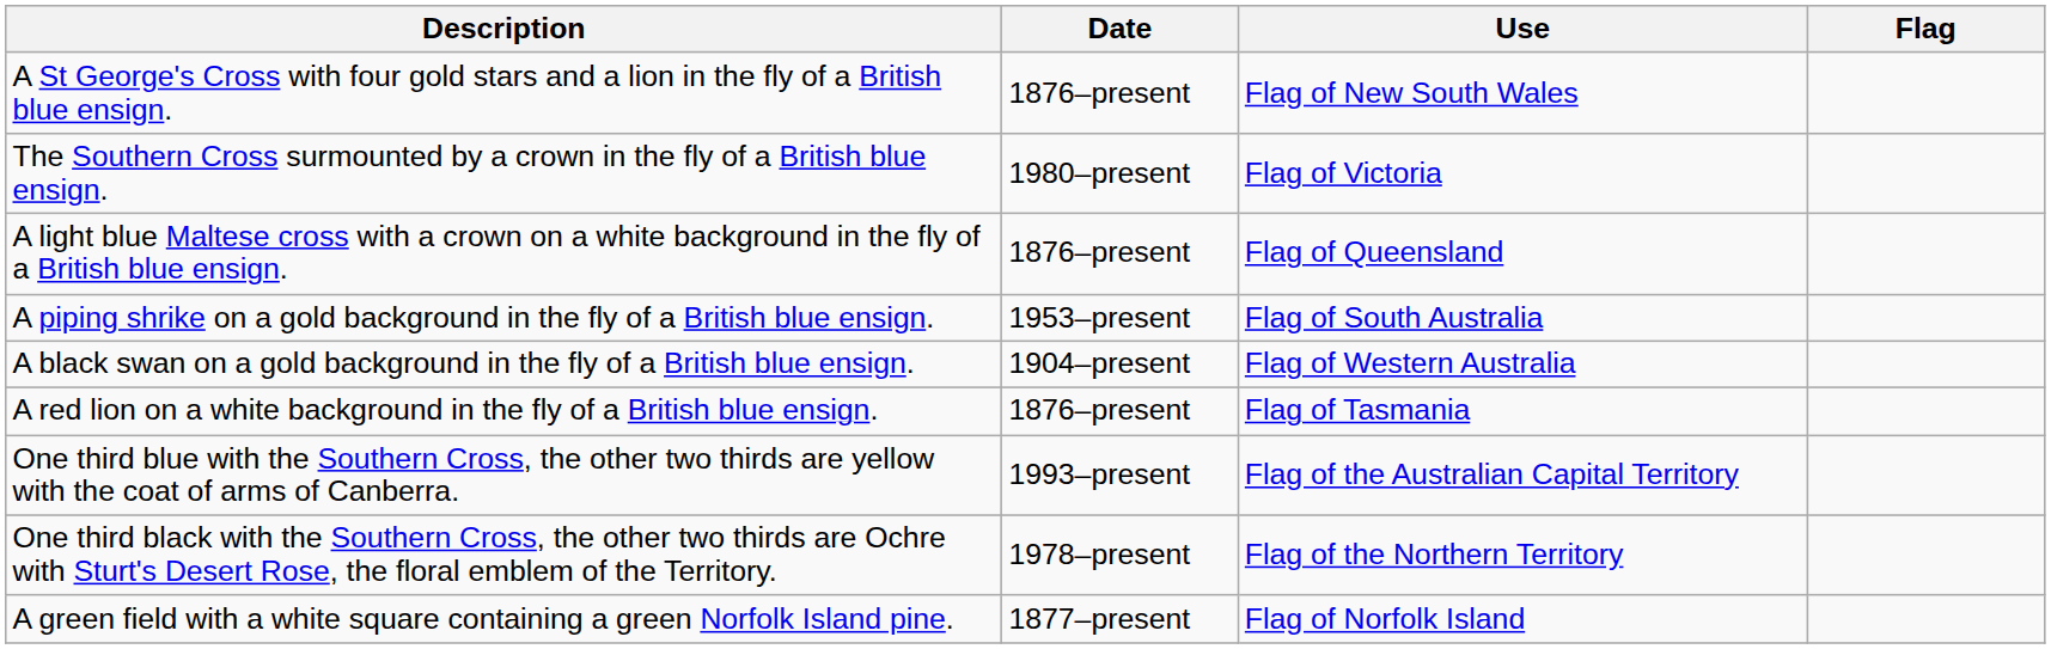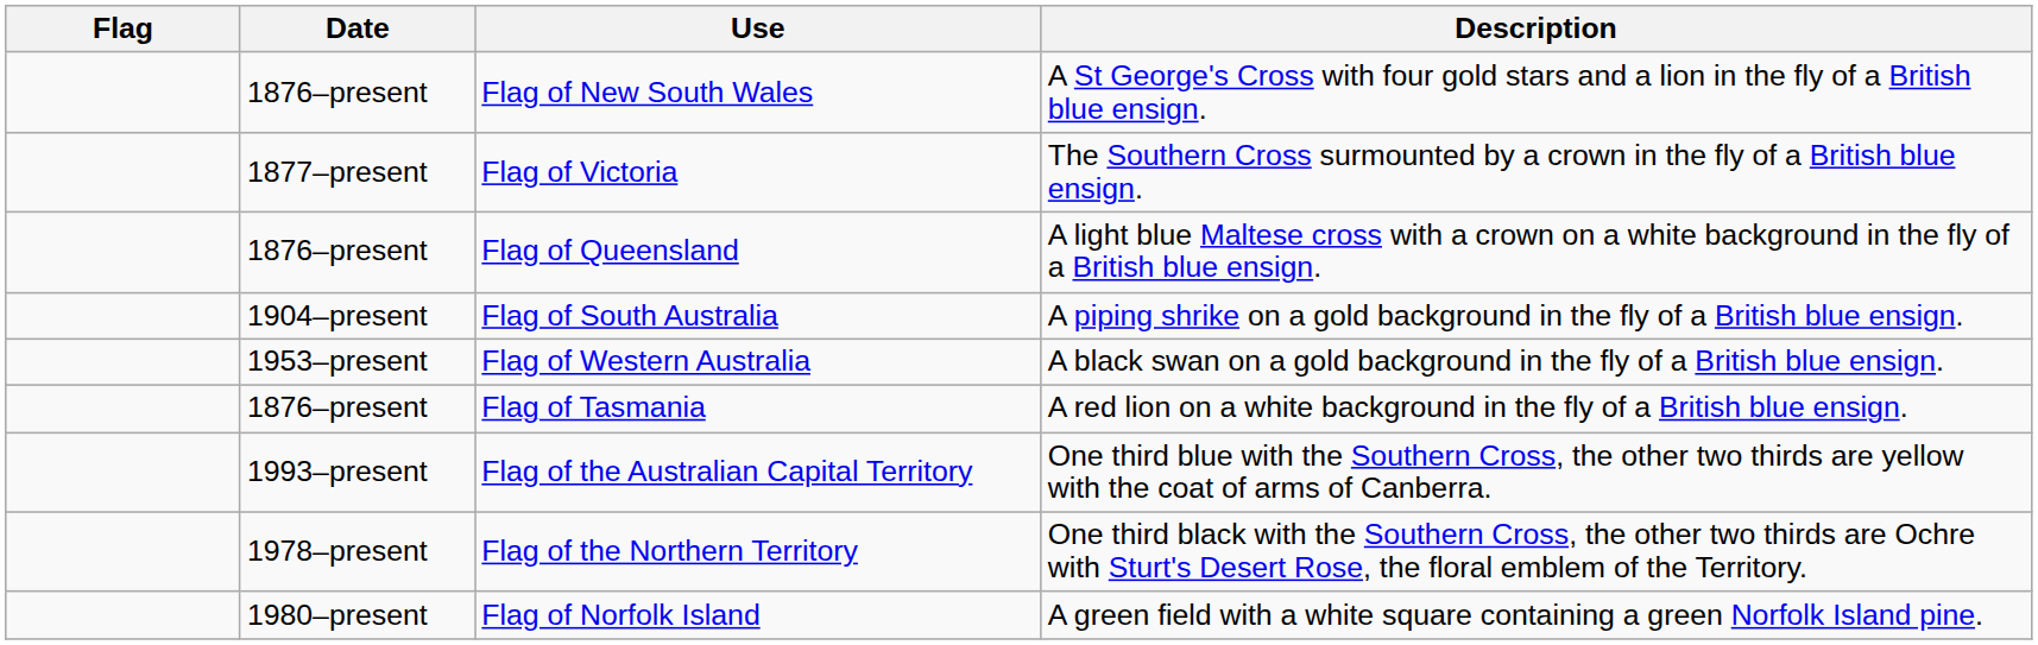columns swapped: Flag <-> Description
Flag of Victoria | Date: 1980–present -> 1877–present
Flag of South Australia | Date: 1953–present -> 1904–present
Flag of Western Australia | Date: 1904–present -> 1953–present
Flag of Norfolk Island | Date: 1877–present -> 1980–present
